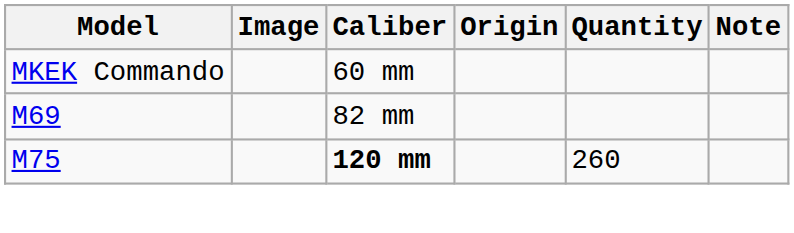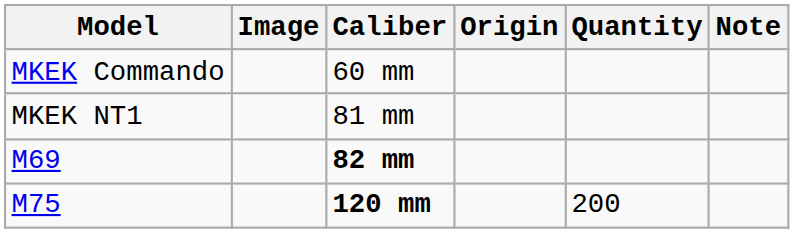+ row: MKEK NT1 | 81 mm
M69 | Caliber: normal -> bold
M75 | Quantity: 260 -> 200
